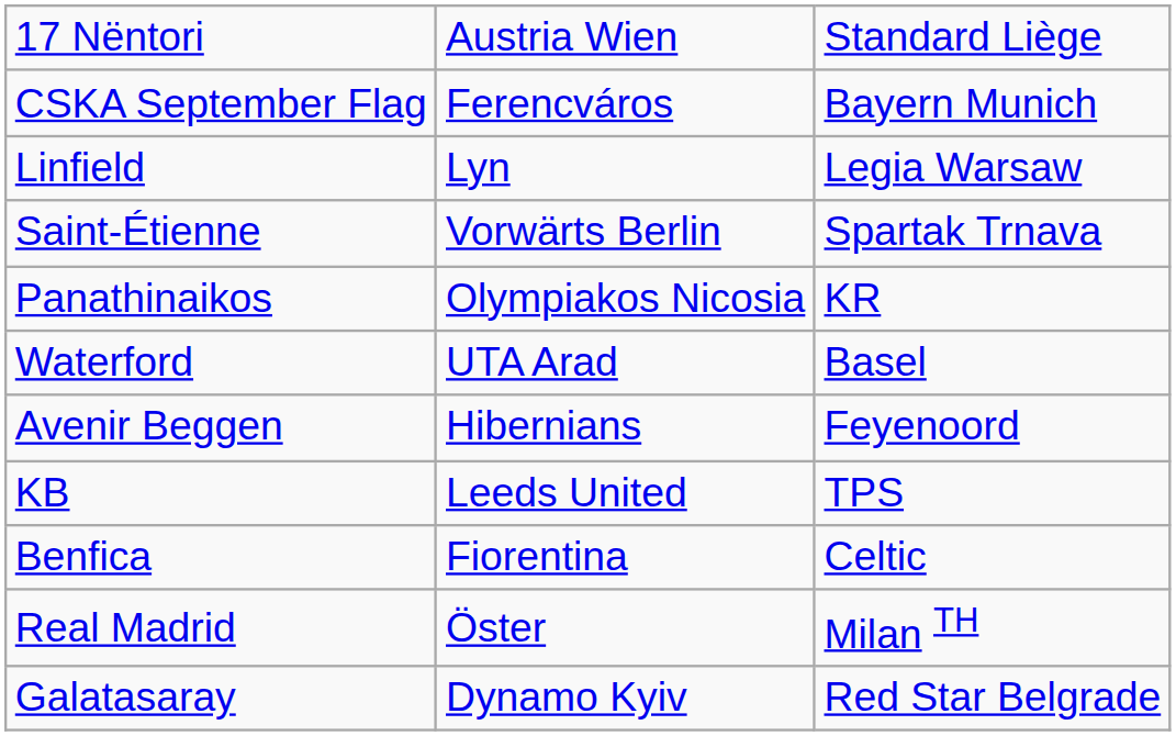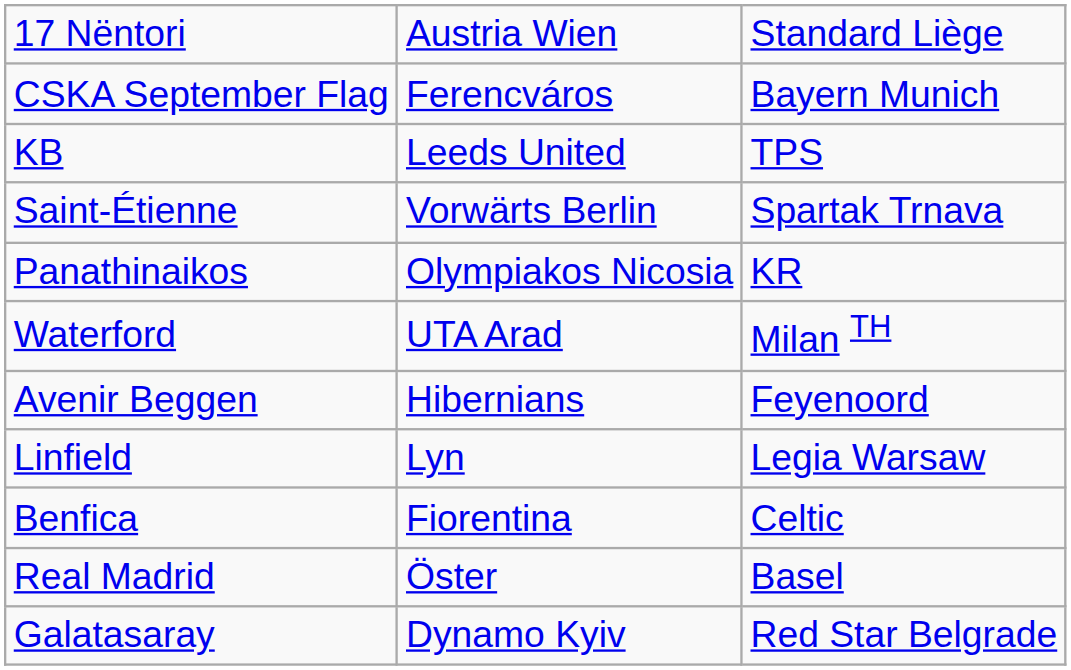rows swapped: KB <-> Linfield
Waterford | column 3: Basel -> Milan TH
Real Madrid | column 3: Milan TH -> Basel
